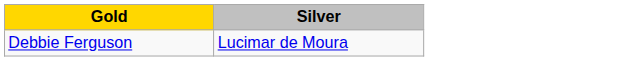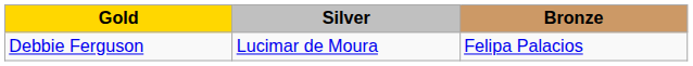+ column: Bronze | Felipa Palacios
